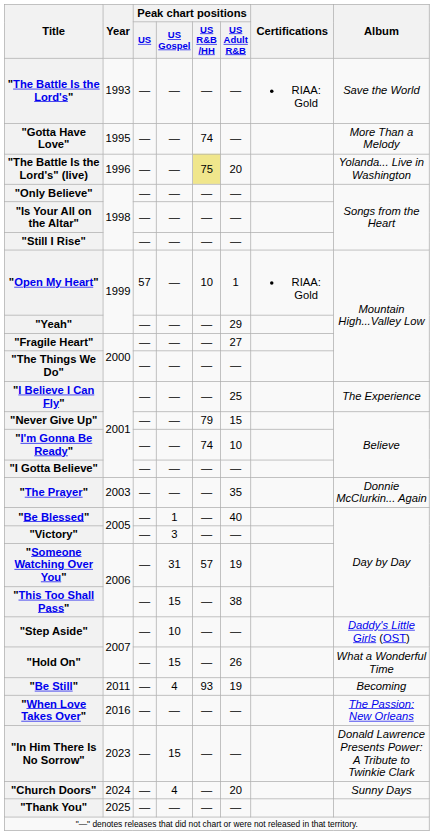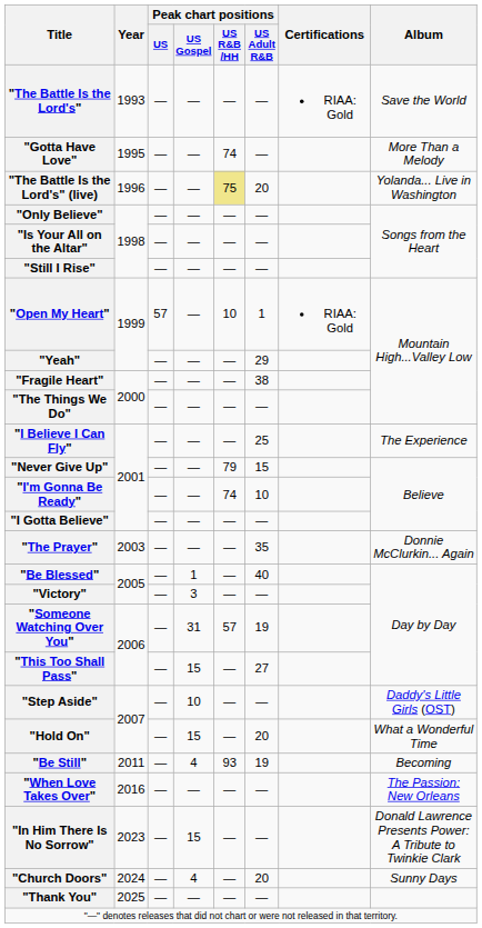"Fragile Heart" | Peak chart positions / US Adult R&B: 27 -> 38
"This Too Shall Pass" | Peak chart positions / US Adult R&B: 38 -> 27
"Hold On" | Peak chart positions / US Adult R&B: 26 -> 20
